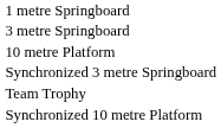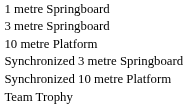rows swapped: Synchronized 10 metre Platform <-> Team Trophy
